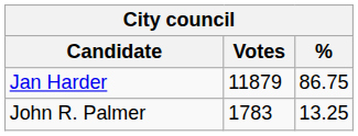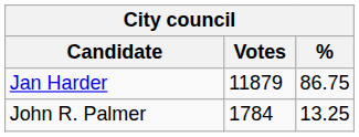John R. Palmer | Votes: 1783 -> 1784
